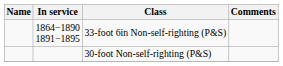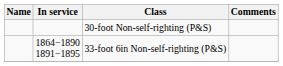rows swapped: 30-foot Non-self-righting (P&S) <-> 33-foot 6in Non-self-righting (P&S)
